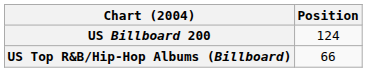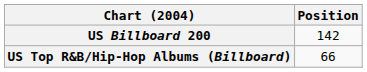US Billboard 200 | Position: 124 -> 142
